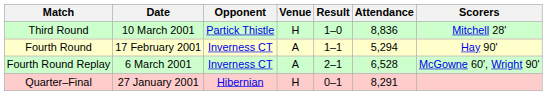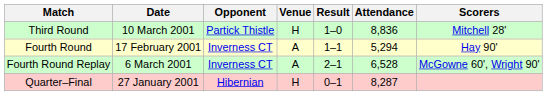Quarter–Final | Attendance: 8,291 -> 8,287
